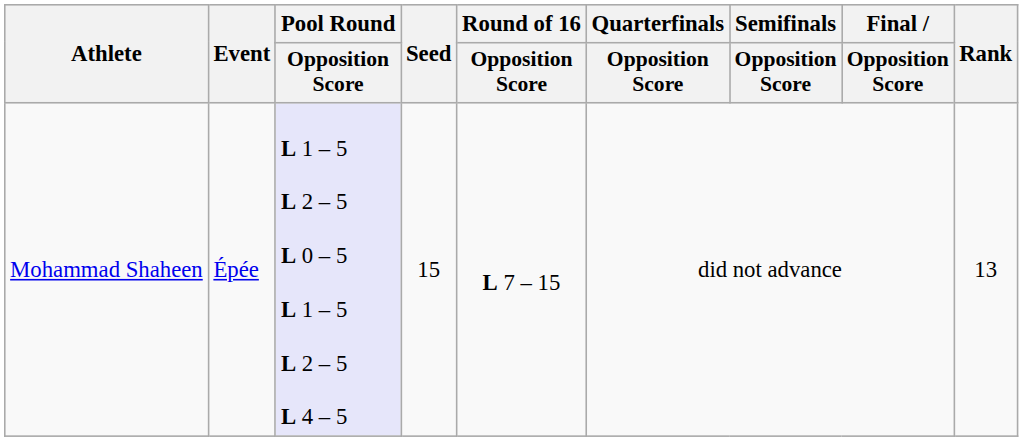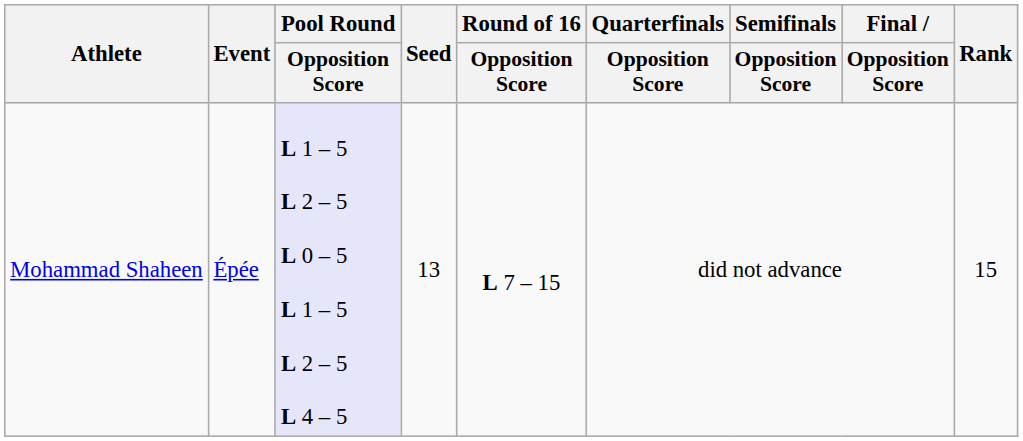Mohammad Shaheen | Seed: 15 -> 13
Mohammad Shaheen | Rank: 13 -> 15
